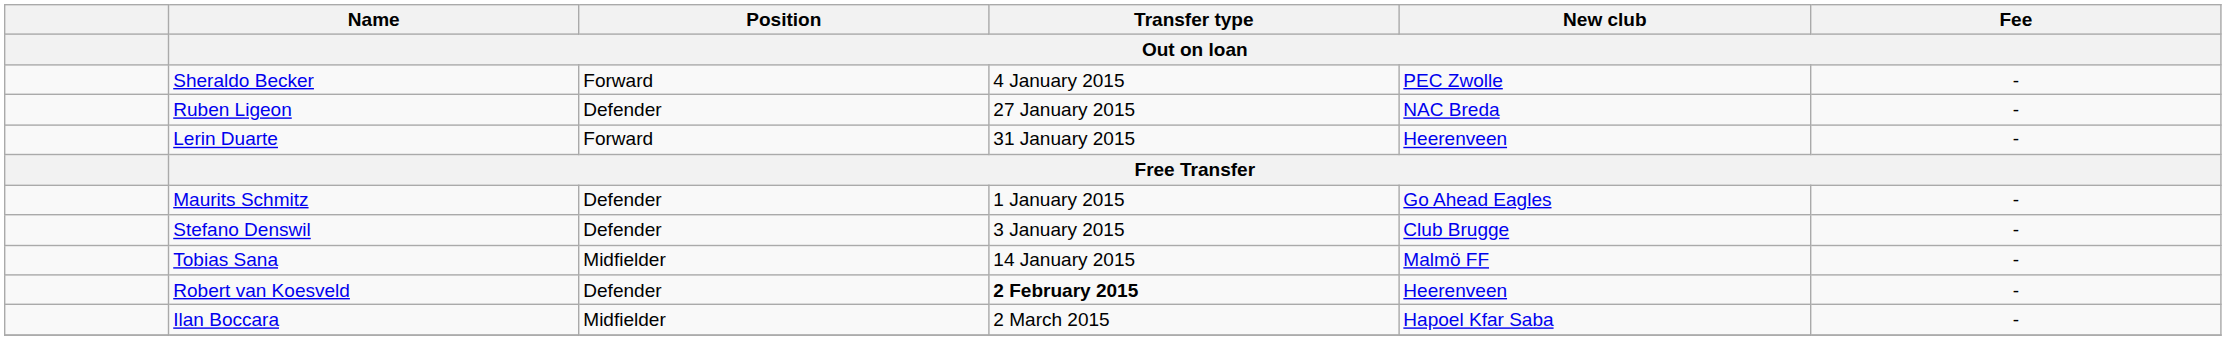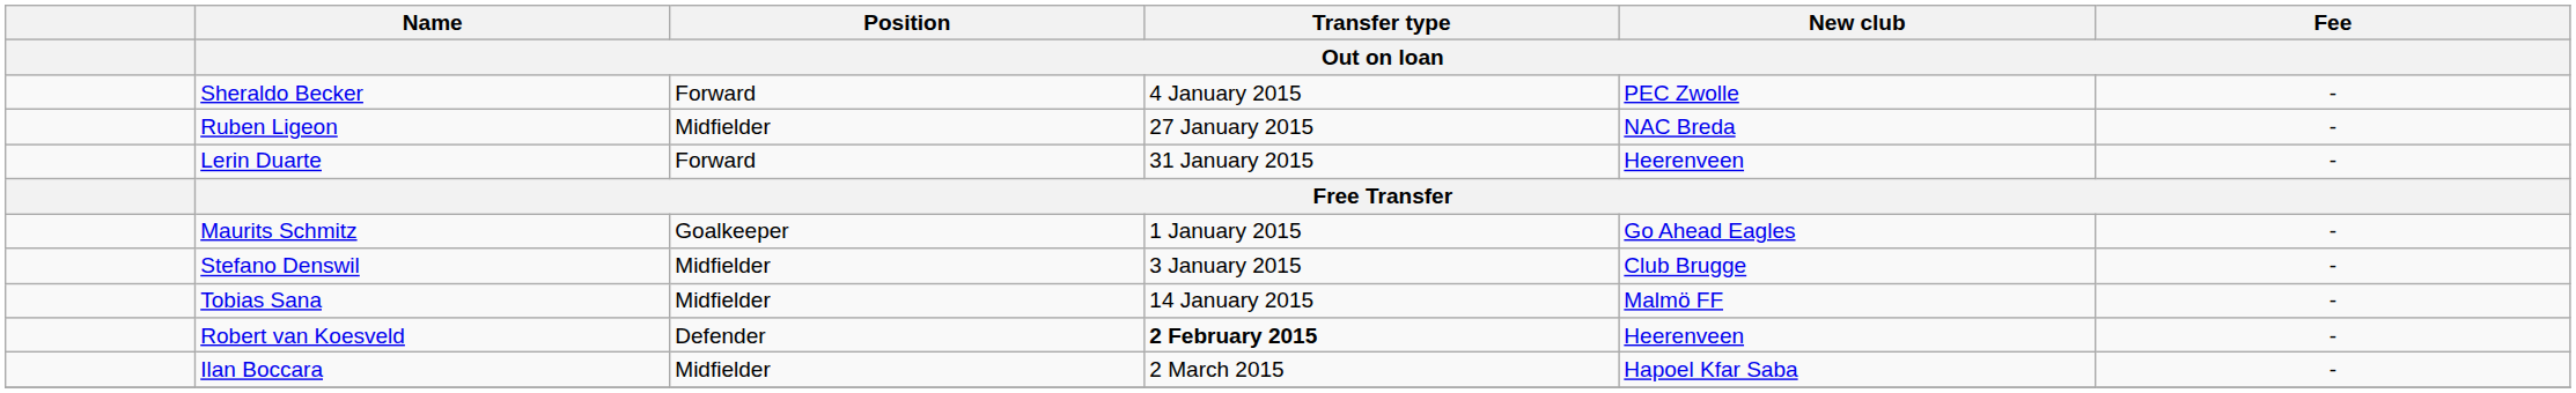Ruben Ligeon | Position / Out on loan: Defender -> Midfielder
Maurits Schmitz | Position / Out on loan: Defender -> Goalkeeper
Stefano Denswil | Position / Out on loan: Defender -> Midfielder
